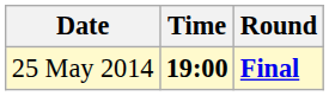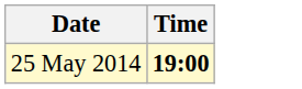- column: Round | Final
